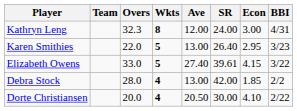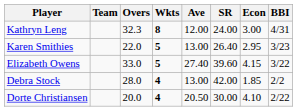Elizabeth Owens | SR: 39.61 -> 39.60
